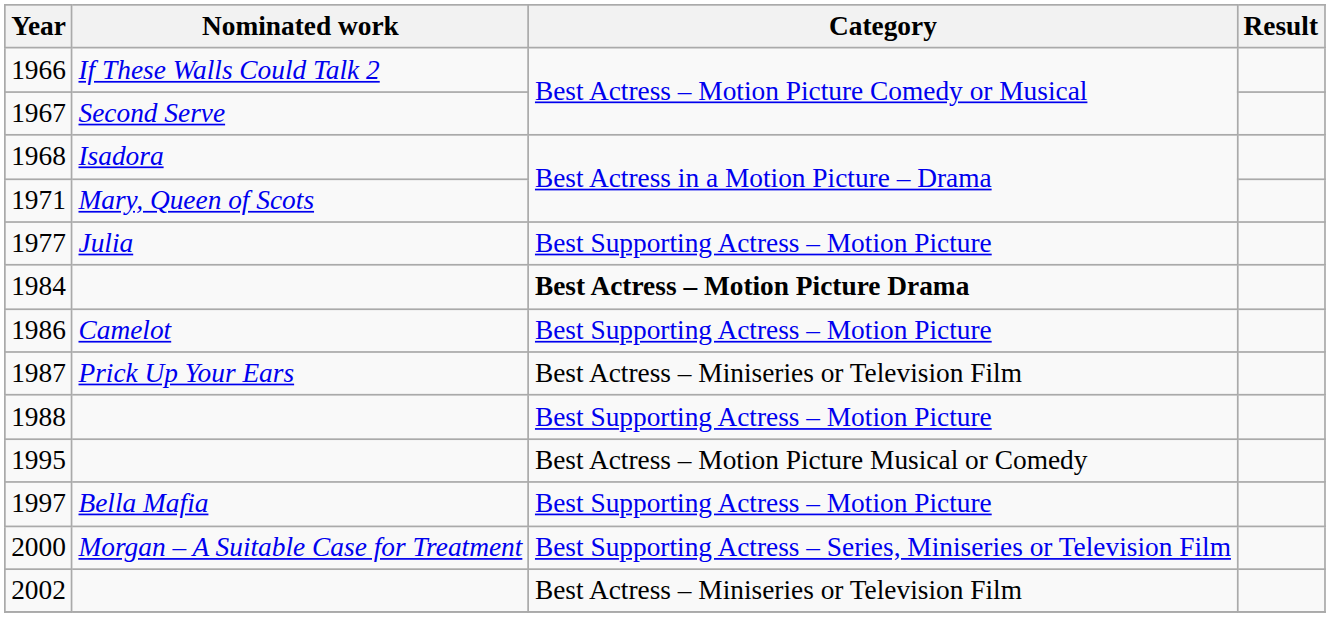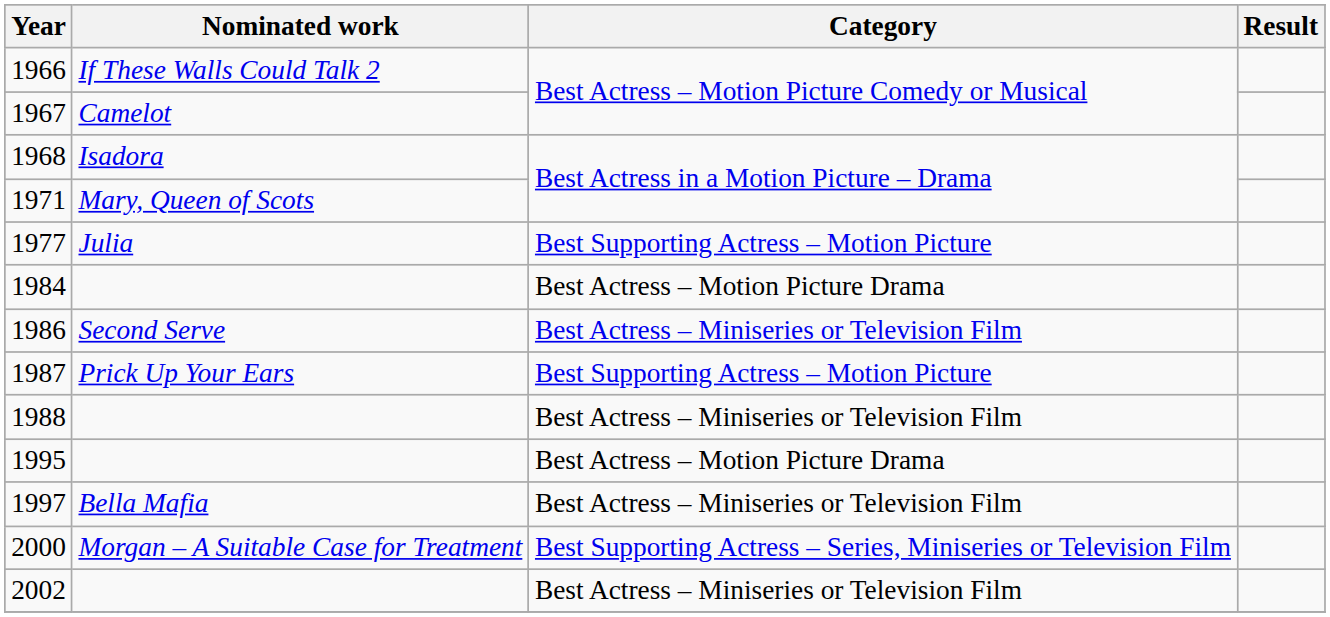1967 | Nominated work: Second Serve -> Camelot
1984 | Category: bold -> normal
1986 | Nominated work: Camelot -> Second Serve
1986 | Category: Best Supporting Actress – Motion Picture -> Best Actress – Miniseries or Television Film
1987 | Category: Best Actress – Miniseries or Television Film -> Best Supporting Actress – Motion Picture
1988 | Category: Best Supporting Actress – Motion Picture -> Best Actress – Miniseries or Television Film
1995 | Category: Best Actress – Motion Picture Musical or Comedy -> Best Actress – Motion Picture Drama
1997 | Category: Best Supporting Actress – Motion Picture -> Best Actress – Miniseries or Television Film
